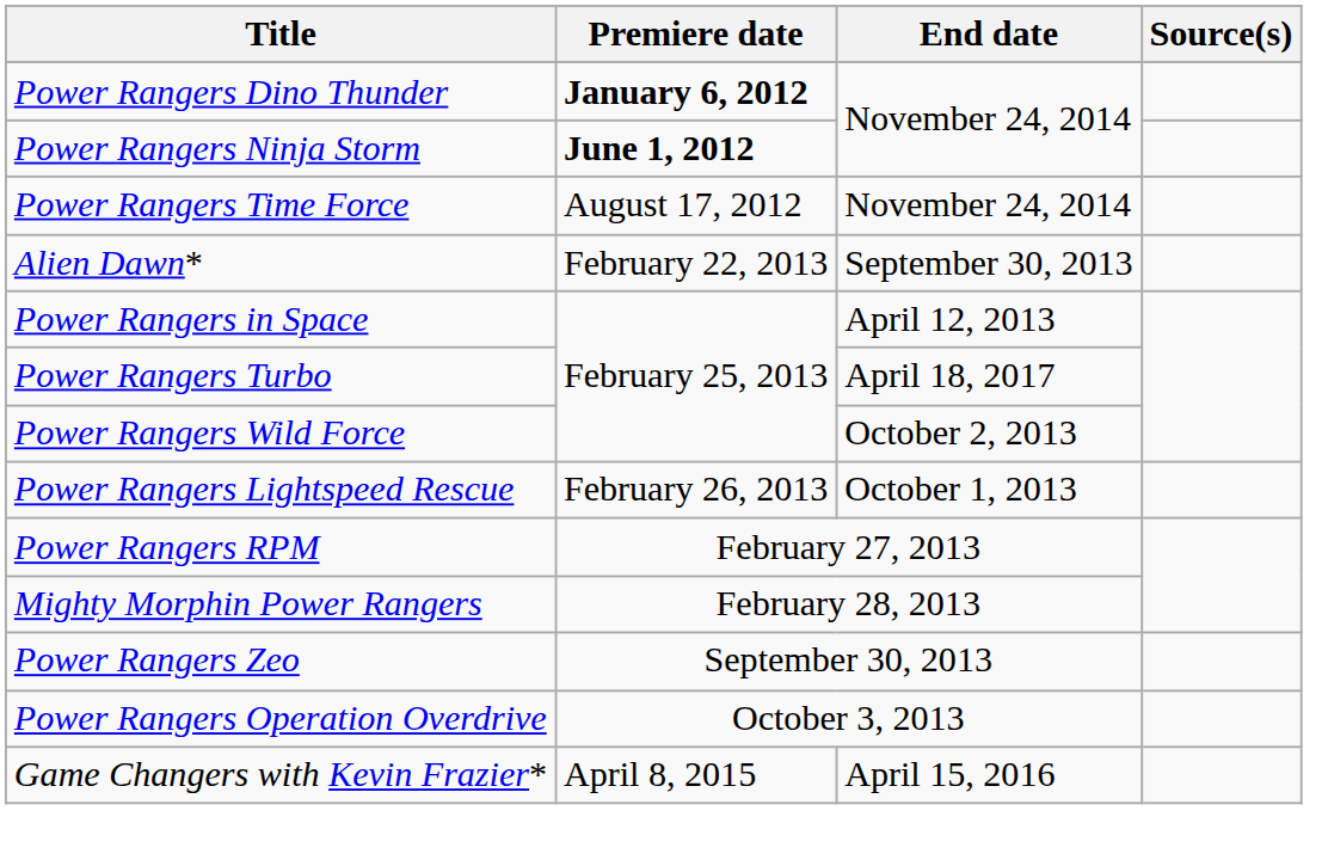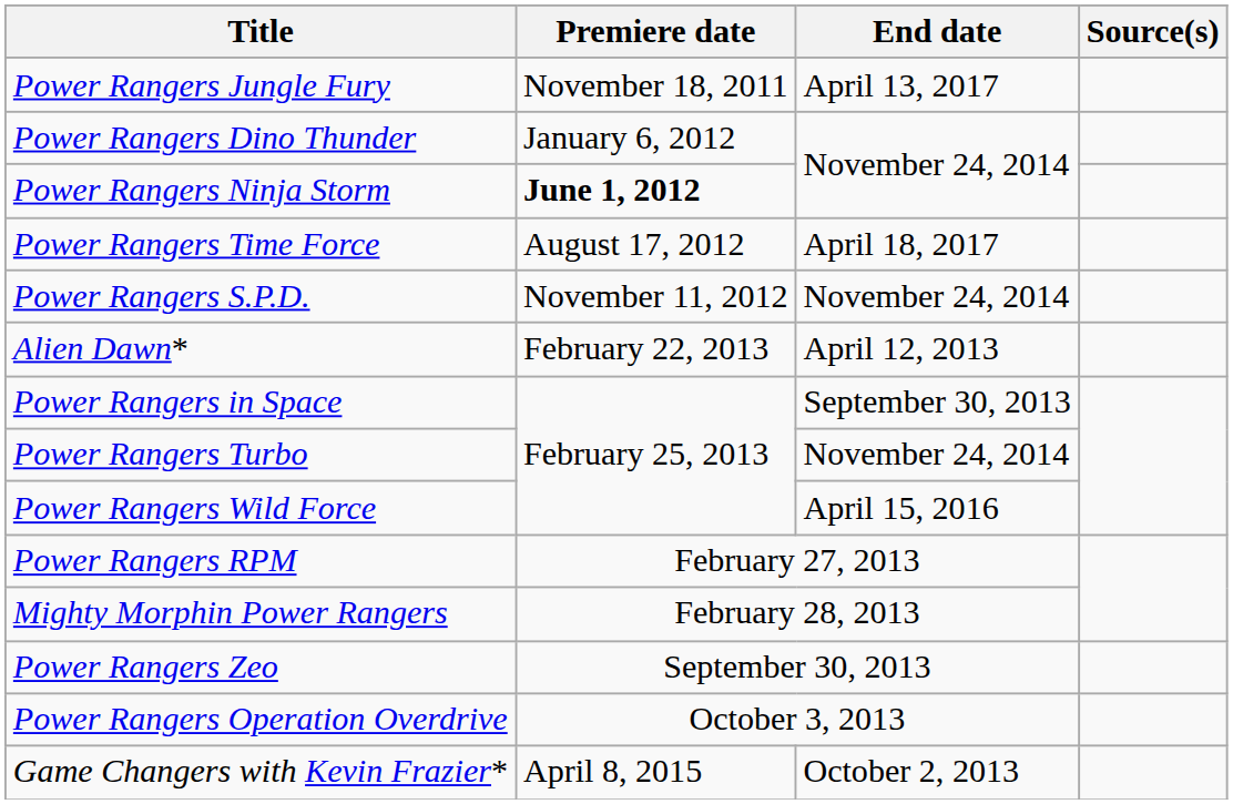+ row: Power Rangers Jungle Fury | November 18, 2011 | April 13, 2017
Power Rangers Dino Thunder | Premiere date: bold -> normal
Power Rangers Time Force | End date: November 24, 2014 -> April 18, 2017
+ row: Power Rangers S.P.D. | November 11, 2012 | November 24, 2014
Alien Dawn* | End date: September 30, 2013 -> April 12, 2013
Power Rangers in Space | End date: April 12, 2013 -> September 30, 2013
Power Rangers Turbo | End date: April 18, 2017 -> November 24, 2014
Power Rangers Wild Force | End date: October 2, 2013 -> April 15, 2016
- row: Power Rangers Lightspeed Rescue | February 26, 2013 | October 1, 2013
Game Changers with Kevin Frazier* | End date: April 15, 2016 -> October 2, 2013
